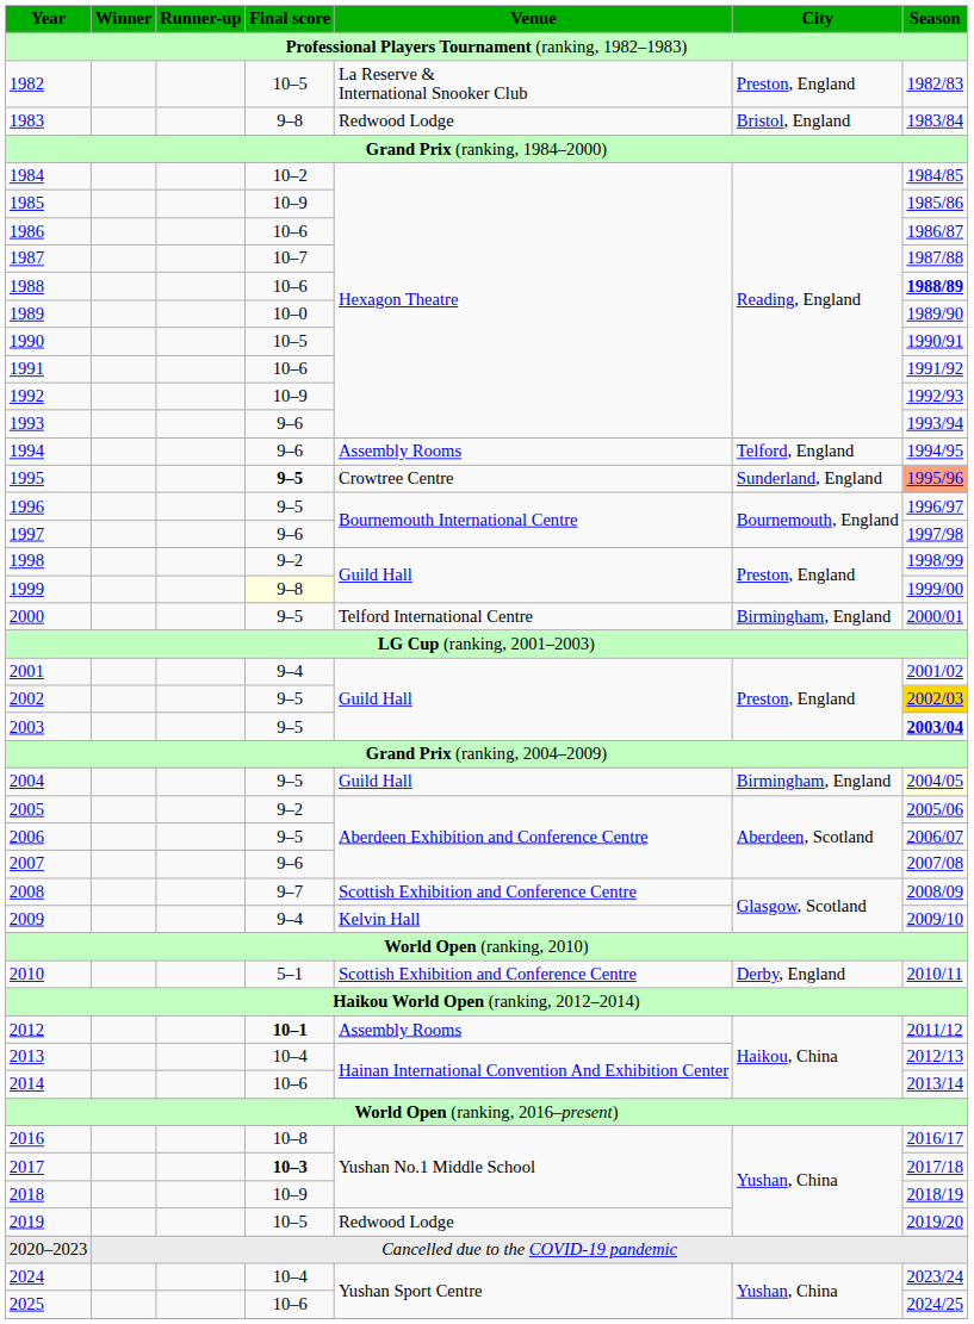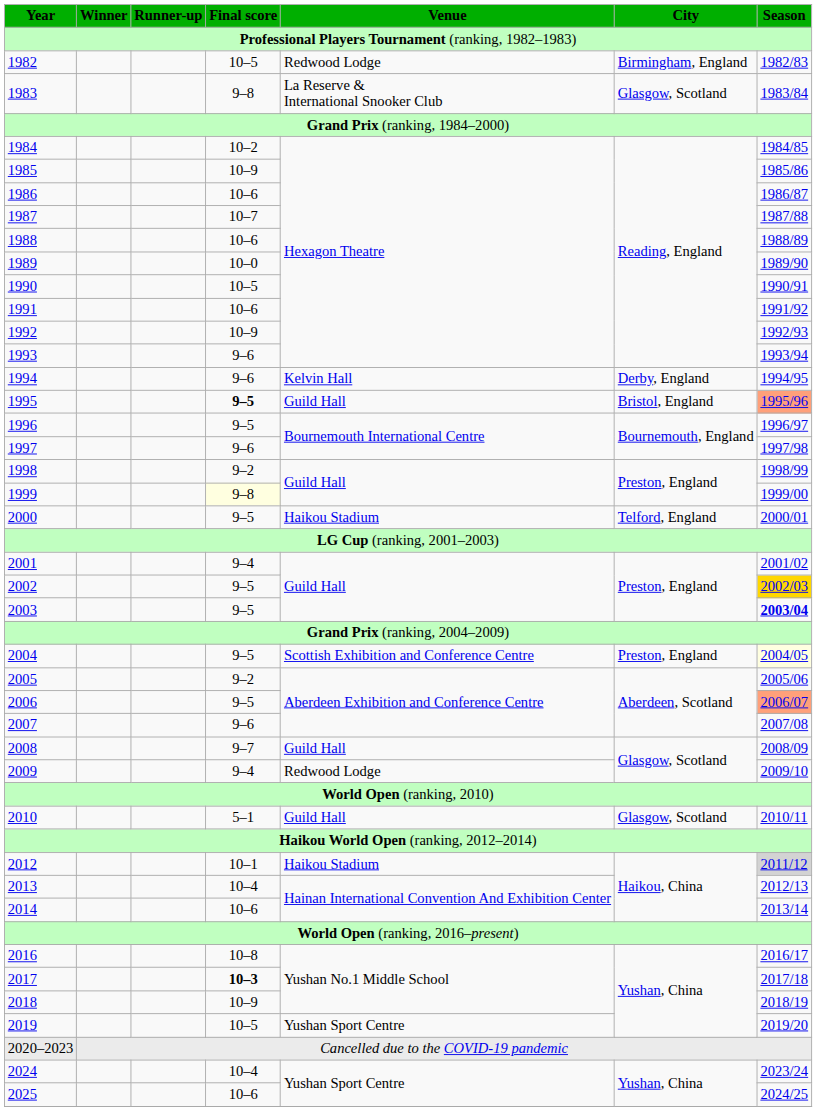1982 | Venue: La Reserve & International Snooker Club -> Redwood Lodge
1982 | City: Preston, England -> Birmingham, England
1983 | Venue: Redwood Lodge -> La Reserve & International Snooker Club
1983 | City: Bristol, England -> Glasgow, Scotland
1988 | Season: bold -> normal
1994 | Venue: Assembly Rooms -> Kelvin Hall
1994 | City: Telford, England -> Derby, England
1995 | Venue: Crowtree Centre -> Guild Hall
1995 | City: Sunderland, England -> Bristol, England
2000 | Venue: Telford International Centre -> Haikou Stadium
2000 | City: Birmingham, England -> Telford, England
2004 | Venue: Guild Hall -> Scottish Exhibition and Conference Centre
2004 | City: Birmingham, England -> Preston, England
2006 | Season: no background -> lightsalmon background
2008 | Venue: Scottish Exhibition and Conference Centre -> Guild Hall
2009 | Venue: Kelvin Hall -> Redwood Lodge
2010 | Venue: Scottish Exhibition and Conference Centre -> Guild Hall
2010 | City: Derby, England -> Glasgow, Scotland
2012 | Final score: bold -> normal
2012 | Venue: Assembly Rooms -> Haikou Stadium
2012 | Season: no background -> lightgrey background
2019 | Venue: Redwood Lodge -> Yushan Sport Centre
